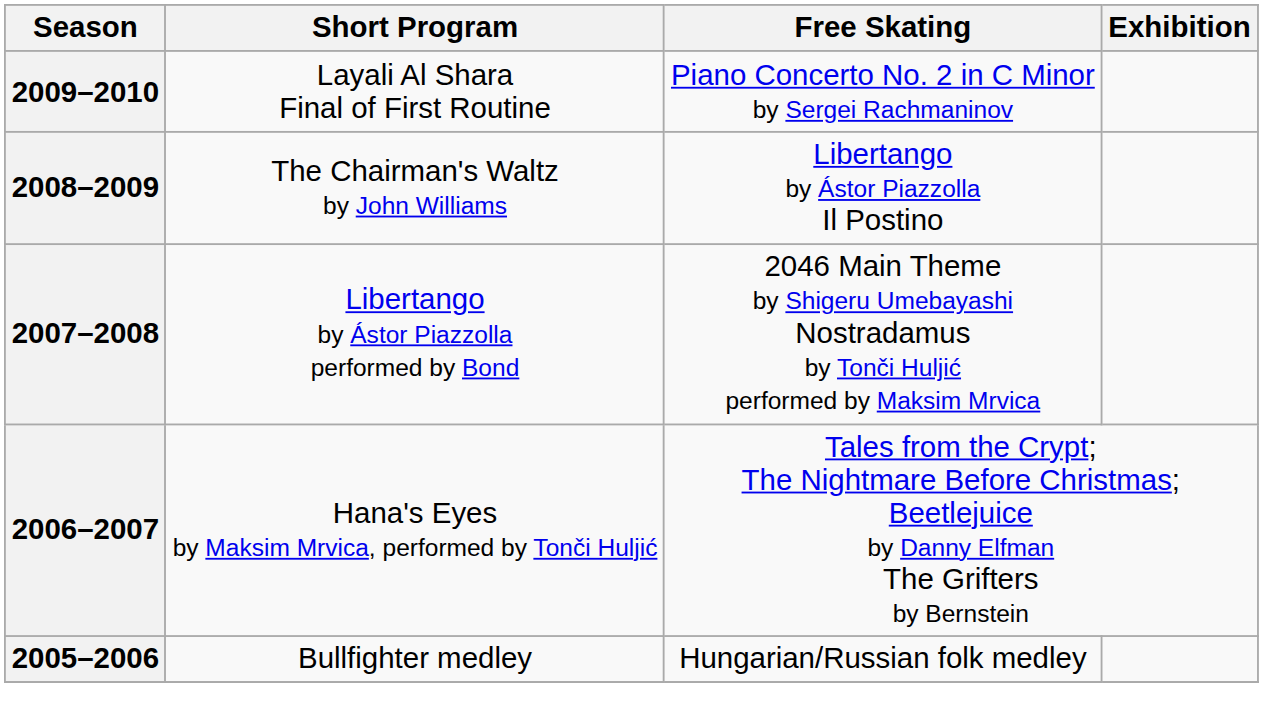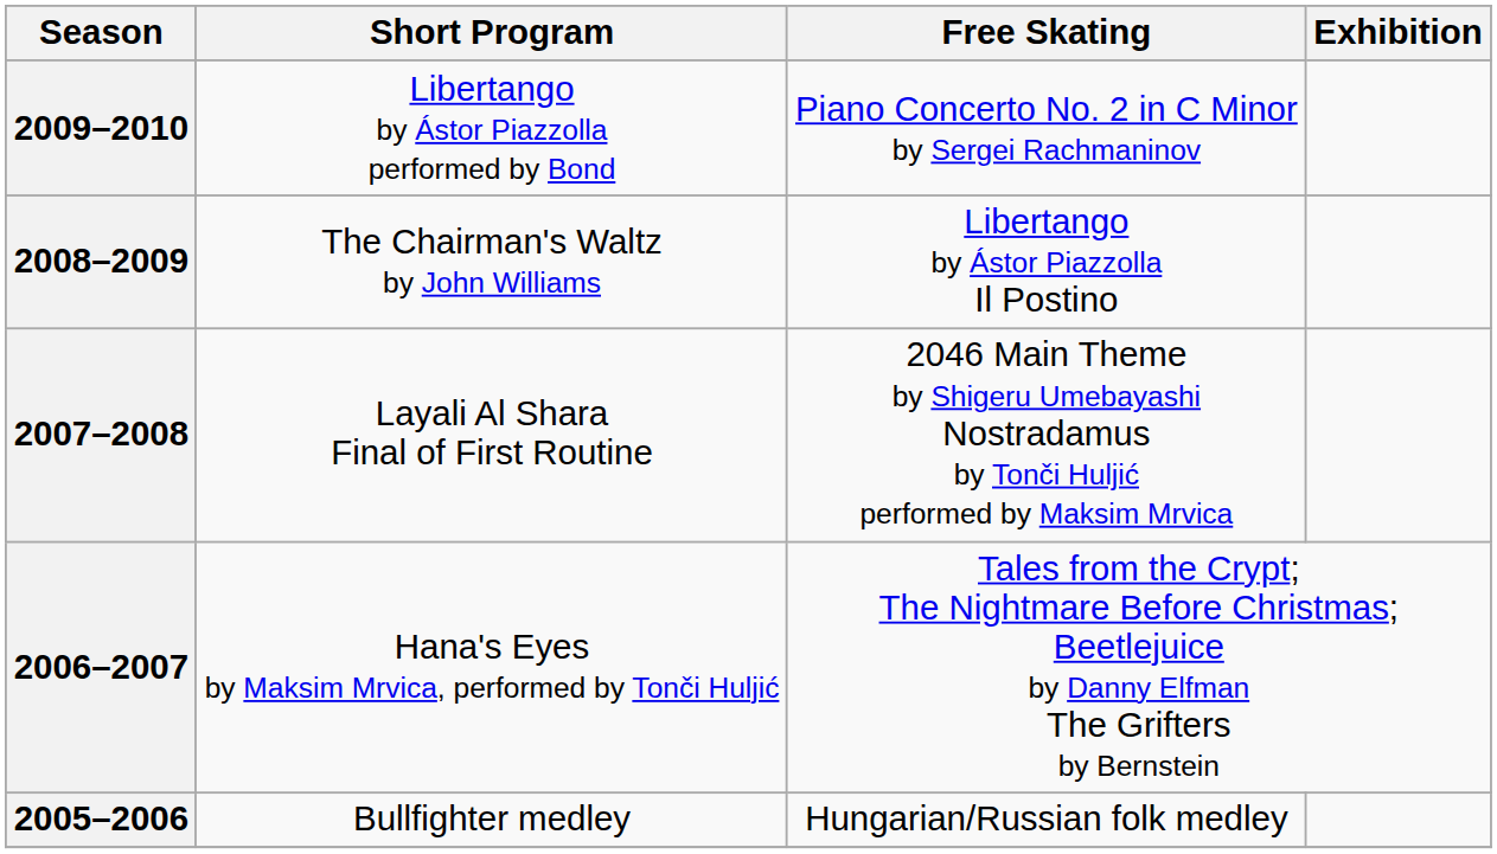2009–2010 | Short Program: Layali Al Shara Final of First Routine -> Libertango by Ástor Piazzolla performed by Bond
2007–2008 | Short Program: Libertango by Ástor Piazzolla performed by Bond -> Layali Al Shara Final of First Routine
